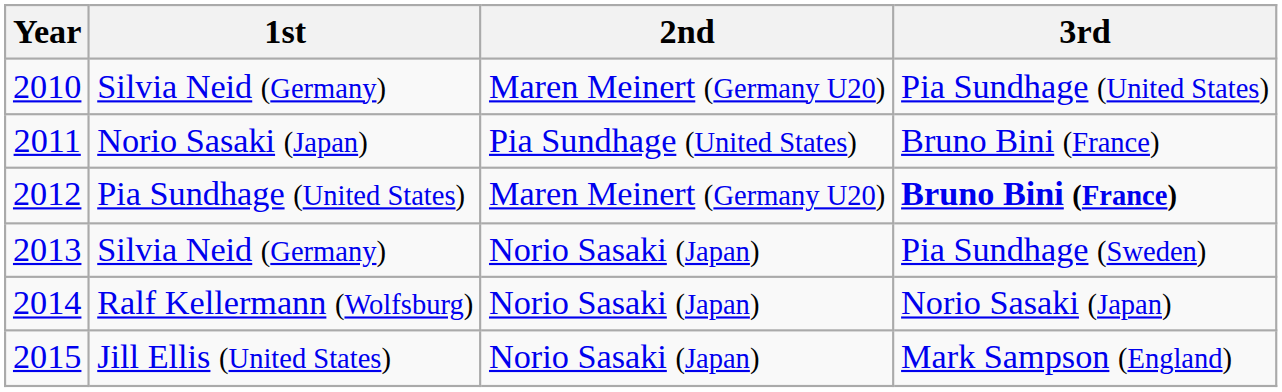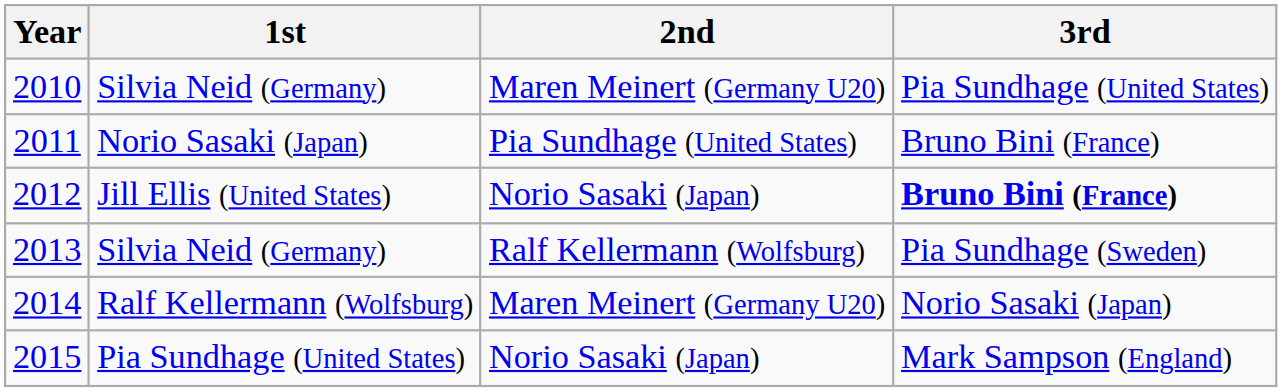2012 | 1st: Pia Sundhage (United States) -> Jill Ellis (United States)
2012 | 2nd: Maren Meinert (Germany U20) -> Norio Sasaki (Japan)
2013 | 2nd: Norio Sasaki (Japan) -> Ralf Kellermann (Wolfsburg)
2014 | 2nd: Norio Sasaki (Japan) -> Maren Meinert (Germany U20)
2015 | 1st: Jill Ellis (United States) -> Pia Sundhage (United States)
